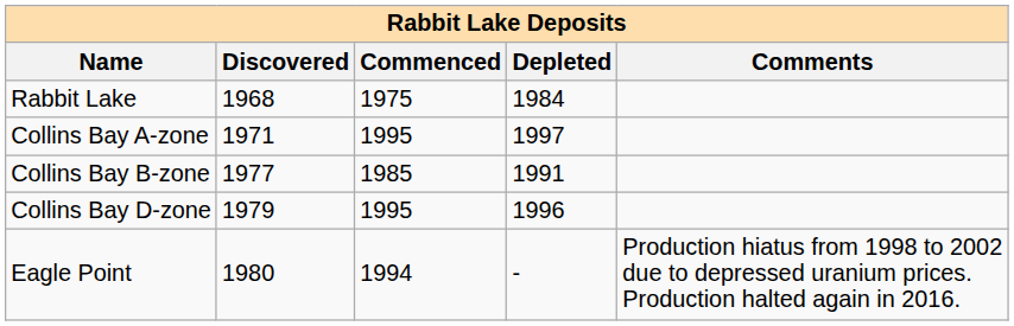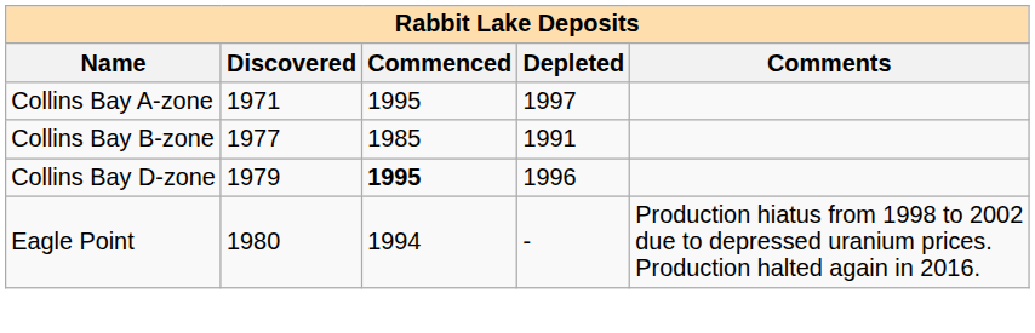- row: Rabbit Lake | 1968 | 1975 | 1984
Collins Bay D-zone | Commenced: normal -> bold
